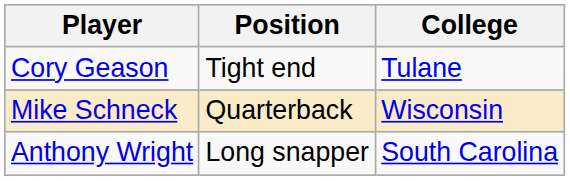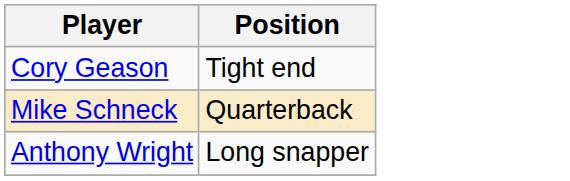- column: College | Tulane | Wisconsin | South Carolina
